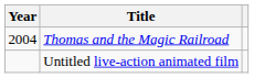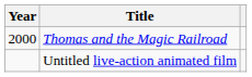Thomas and the Magic Railroad | Year: 2004 -> 2000
